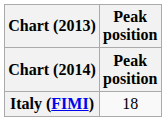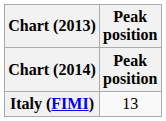Italy (FIMI) | Peak position: 18 -> 13
